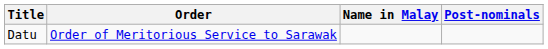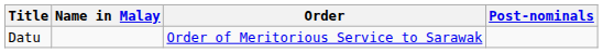columns swapped: Order <-> Name in Malay
